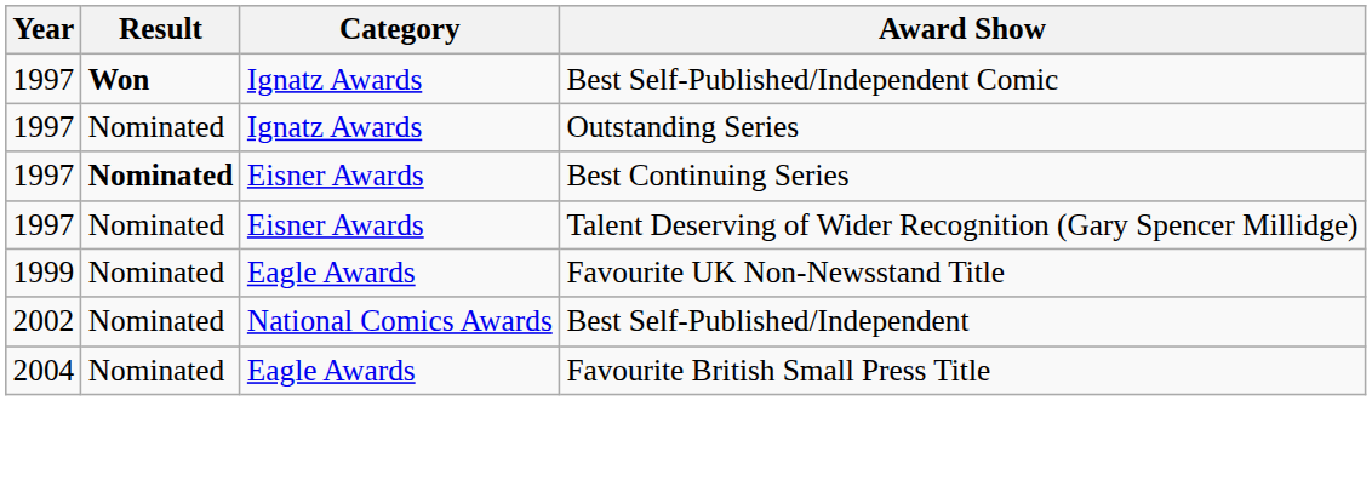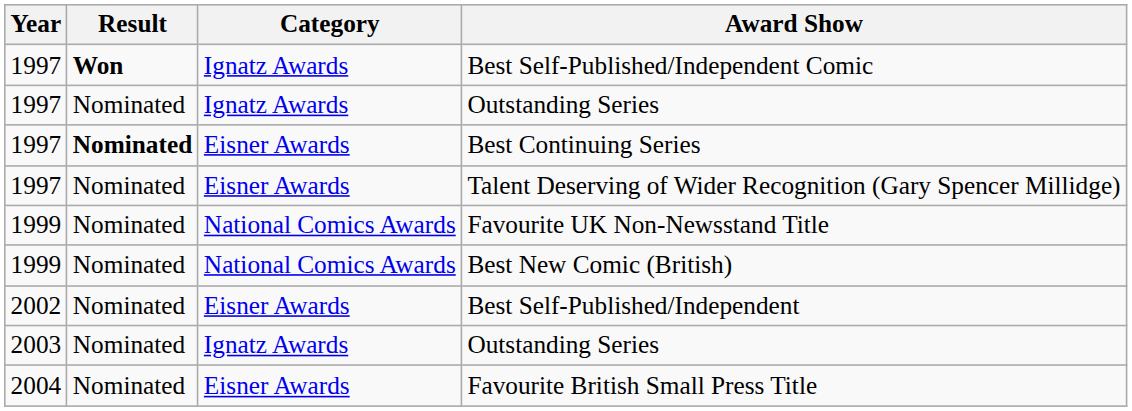Favourite UK Non-Newsstand Title | Category: Eagle Awards -> National Comics Awards
+ row: 1999 | Nominated | National Comics Awards | Best New Comic (British)
Best Self-Published/Independent | Category: National Comics Awards -> Eisner Awards
+ row: 2003 | Nominated | Ignatz Awards | Outstanding Series
Favourite British Small Press Title | Category: Eagle Awards -> Eisner Awards
